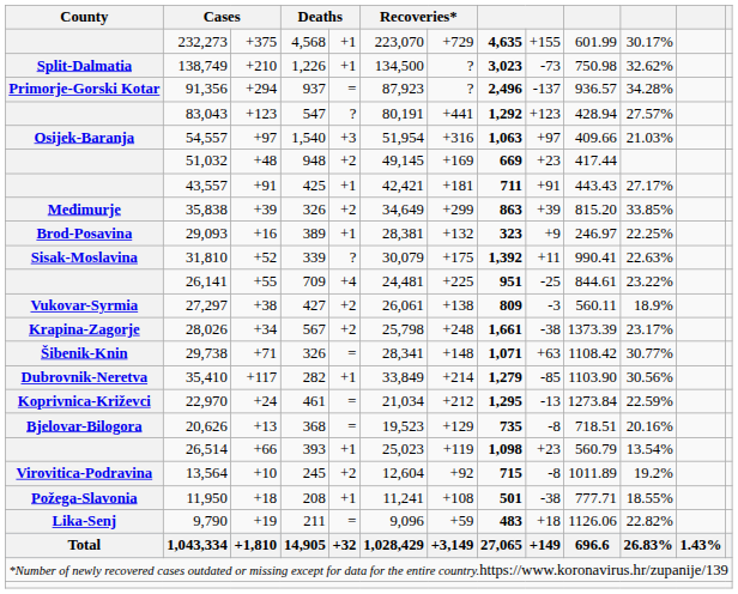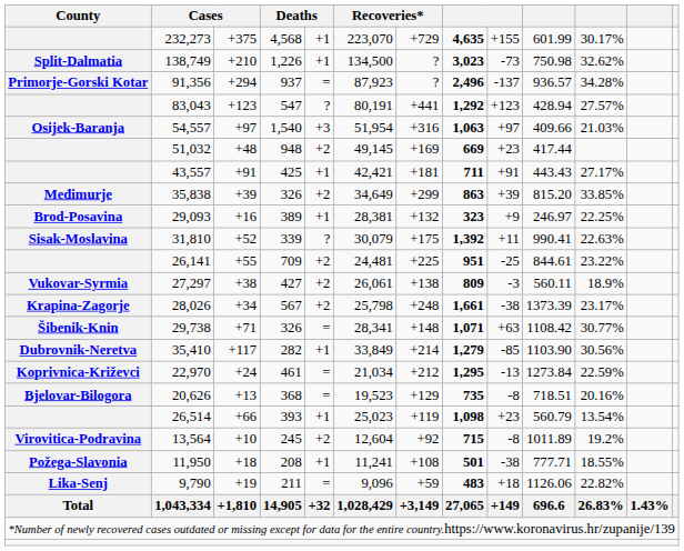26,141 | column 5: +4 -> +2
